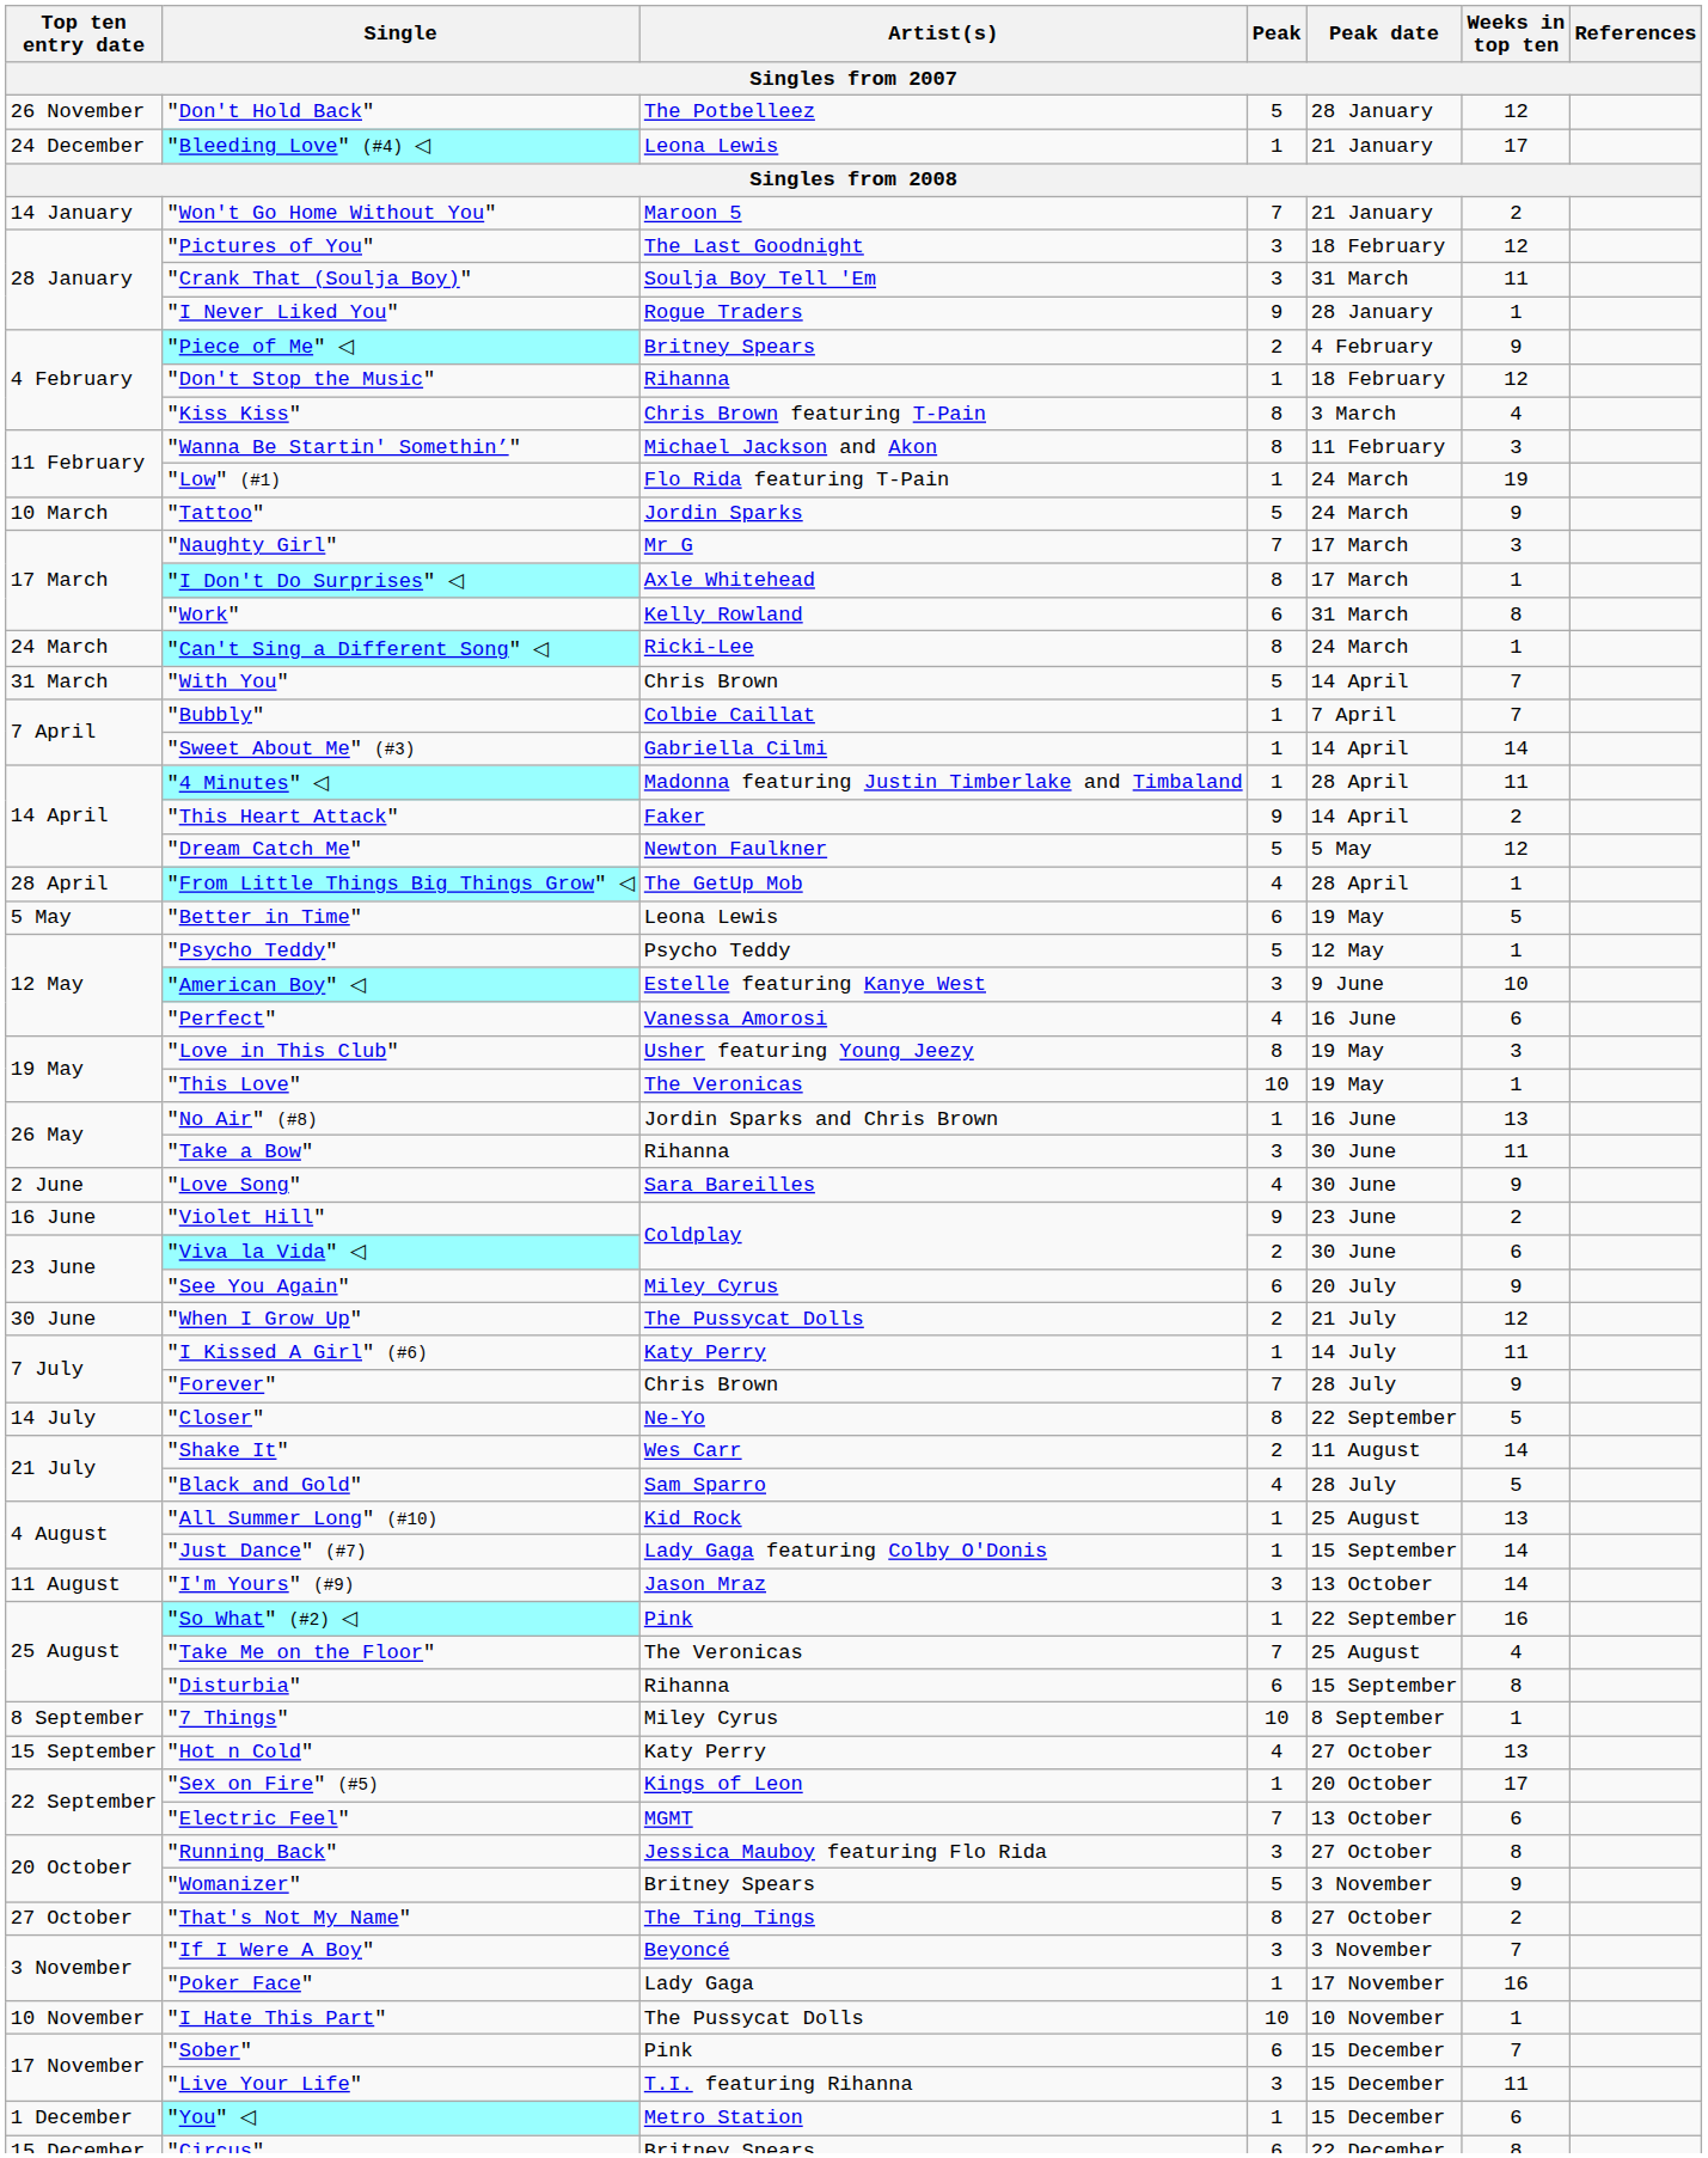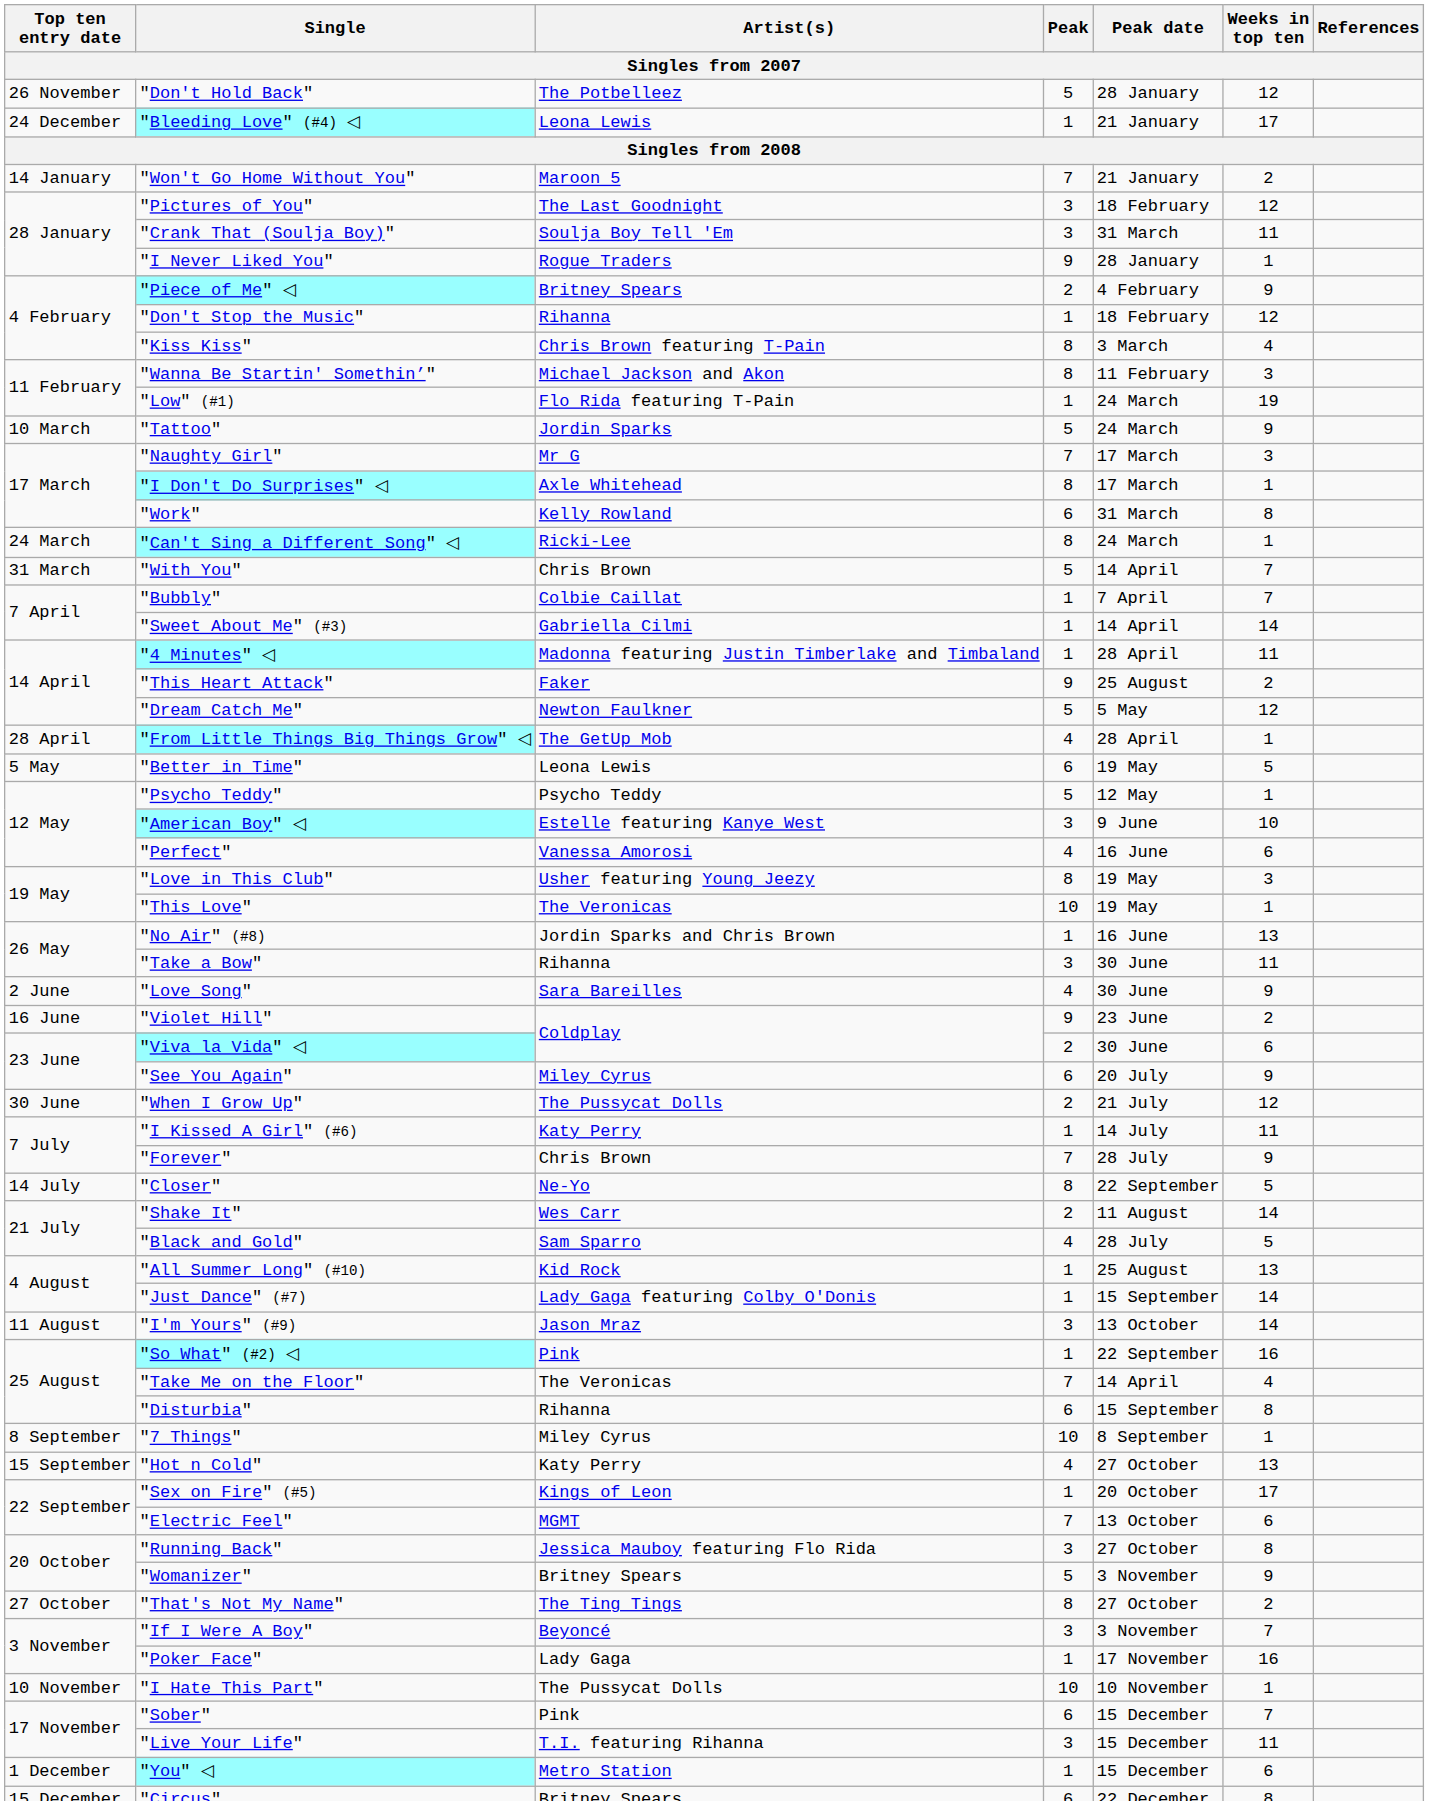"This Heart Attack" | Peak date: 14 April -> 25 August
"Take Me on the Floor" | Peak date: 25 August -> 14 April
